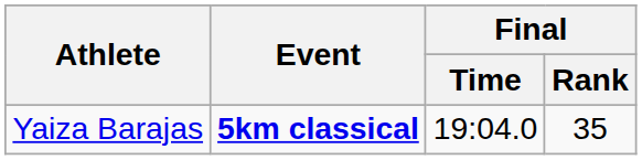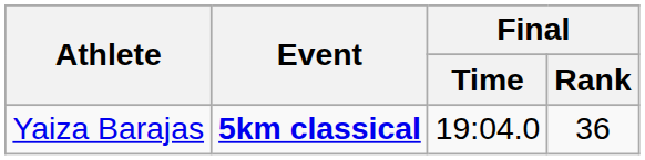Yaiza Barajas | Final / Rank: 35 -> 36
